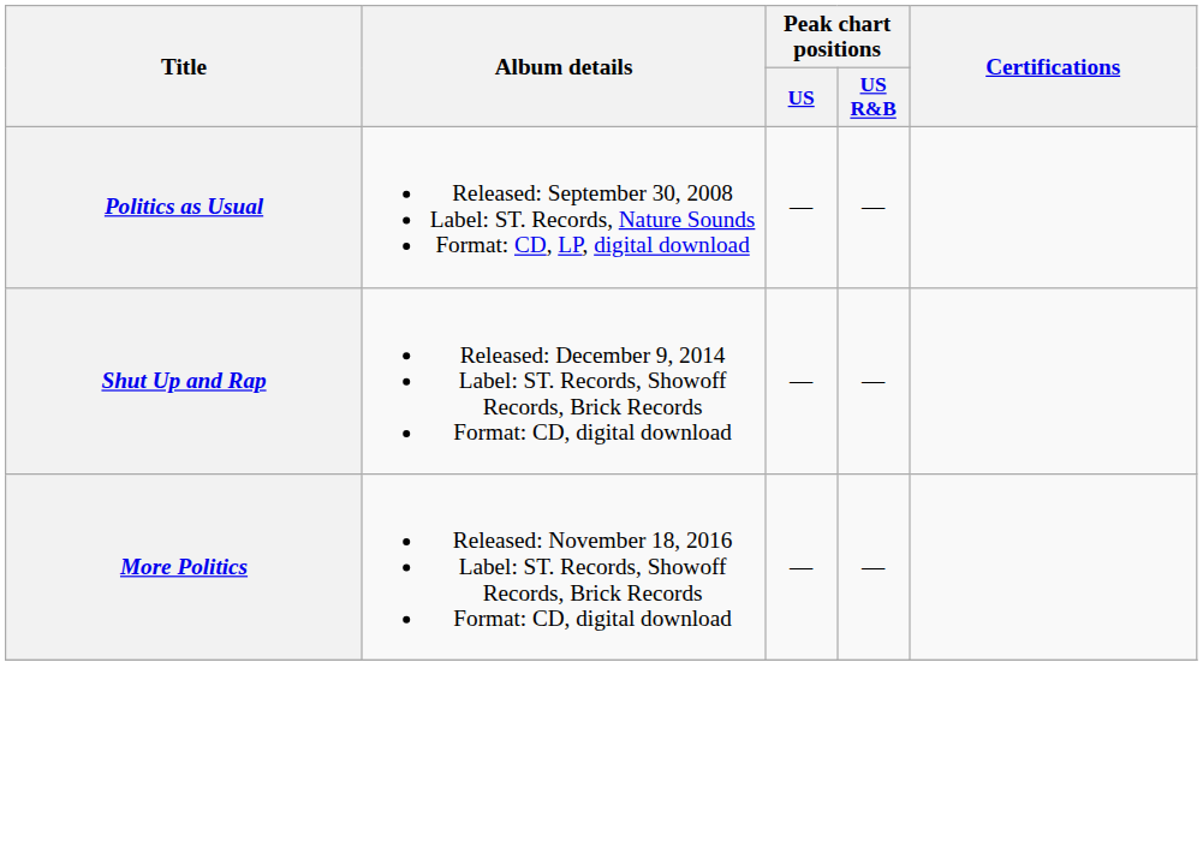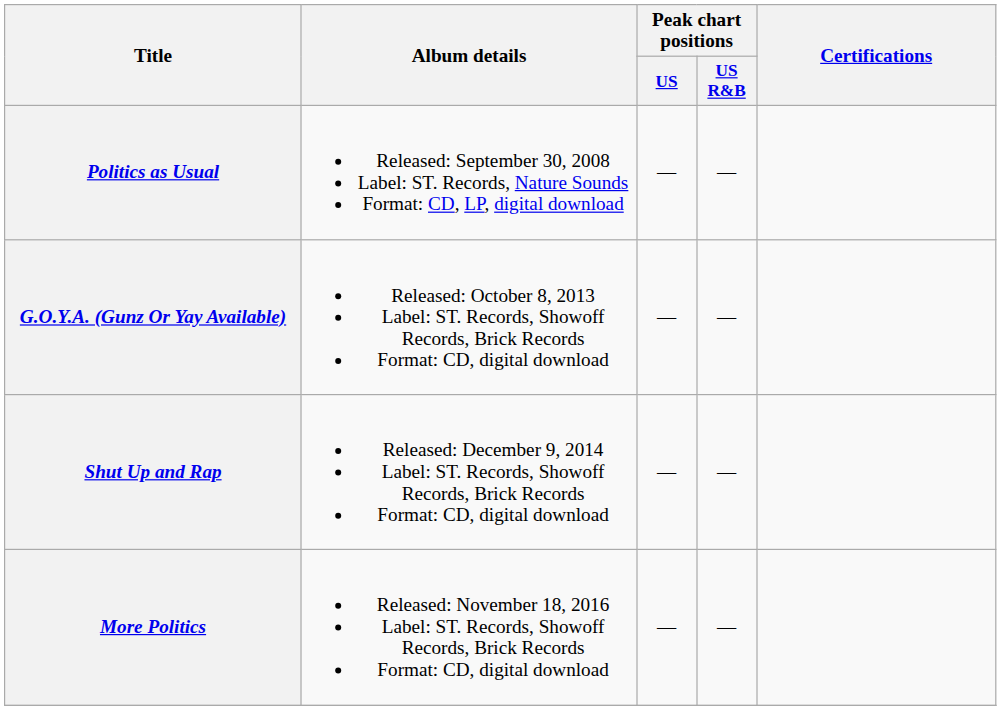+ row: G.O.Y.A. (Gunz Or Yay Available) | Released: October 8, 2013 Label: ST. Records, Showoff Records, Brick Records Format: CD, digital download | — | —
